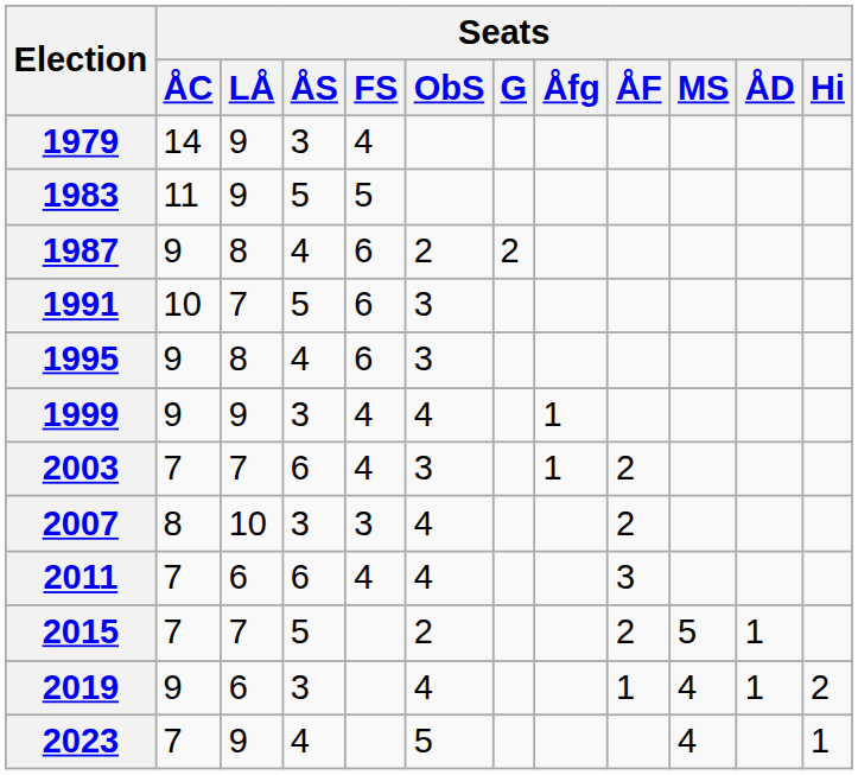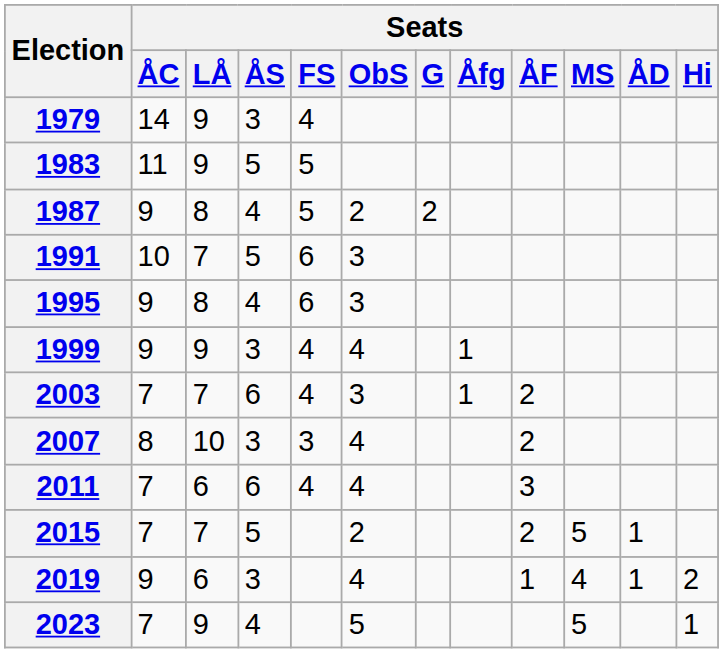1987 | Seats / FS: 6 -> 5
2023 | Seats / MS: 4 -> 5
